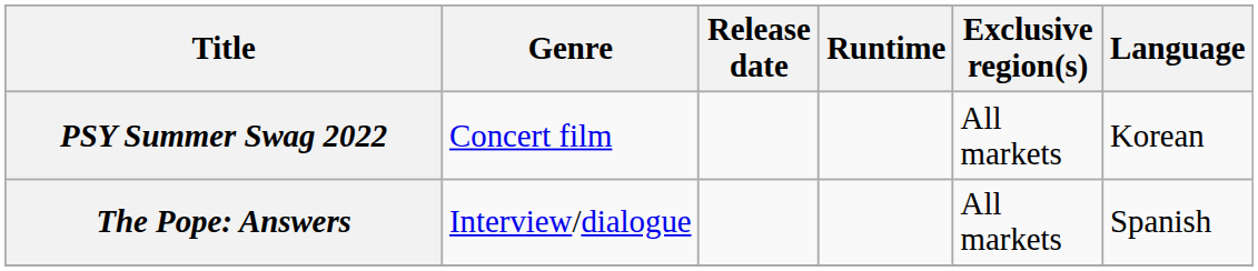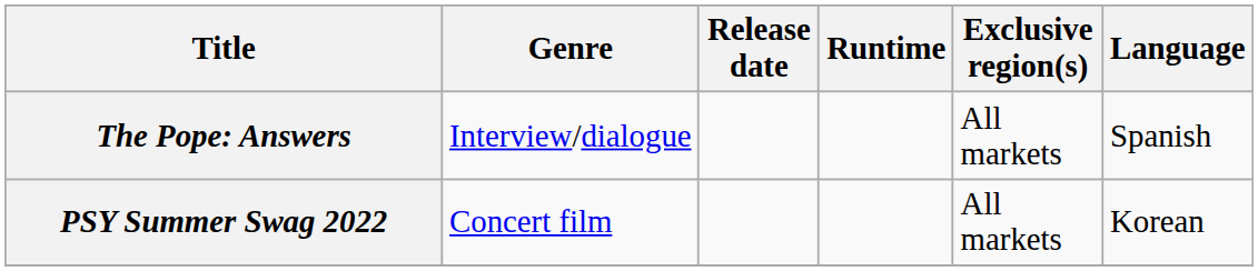rows swapped: The Pope: Answers <-> PSY Summer Swag 2022
